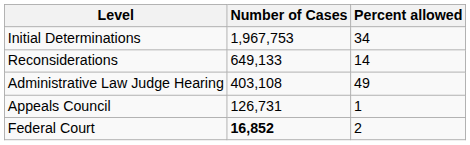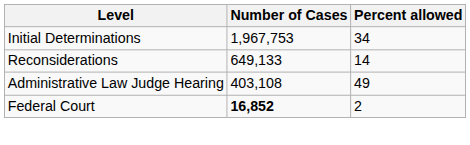- row: Appeals Council | 126,731 | 1
